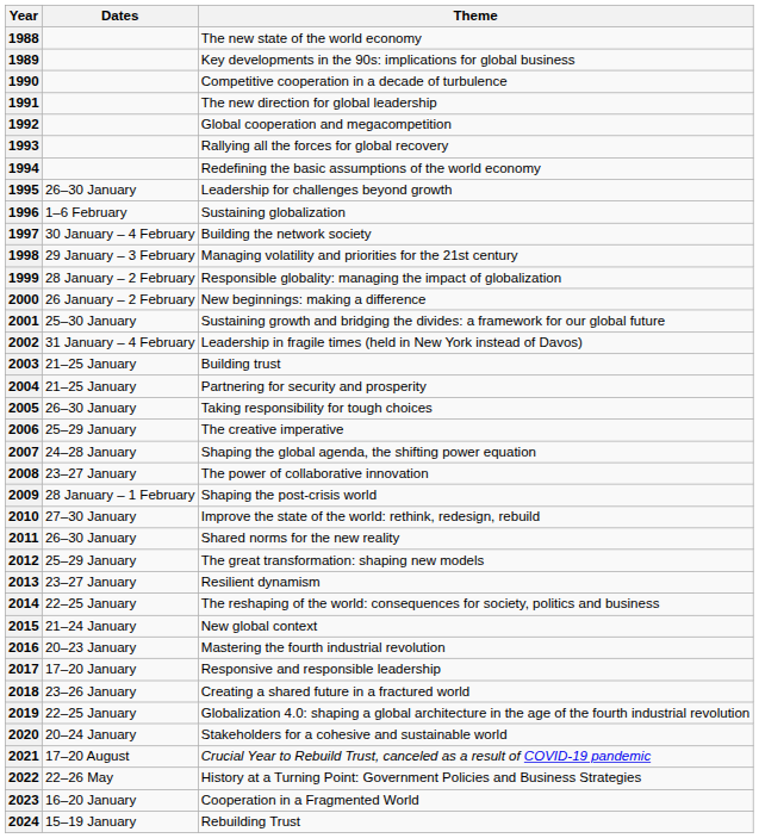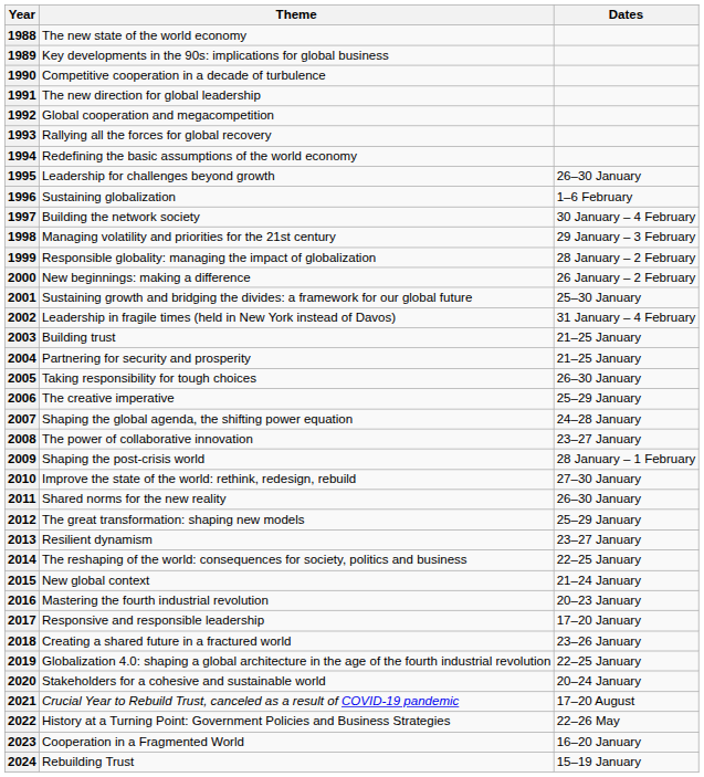columns swapped: Dates <-> Theme
